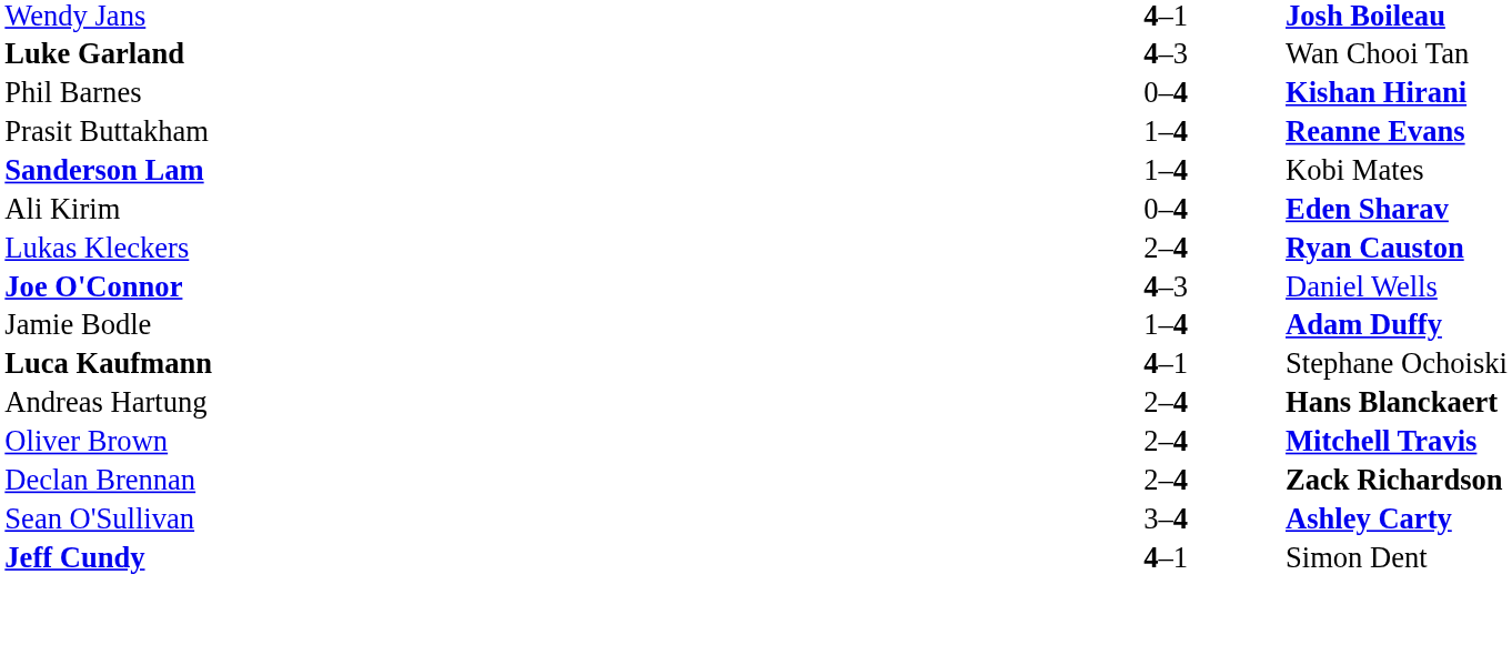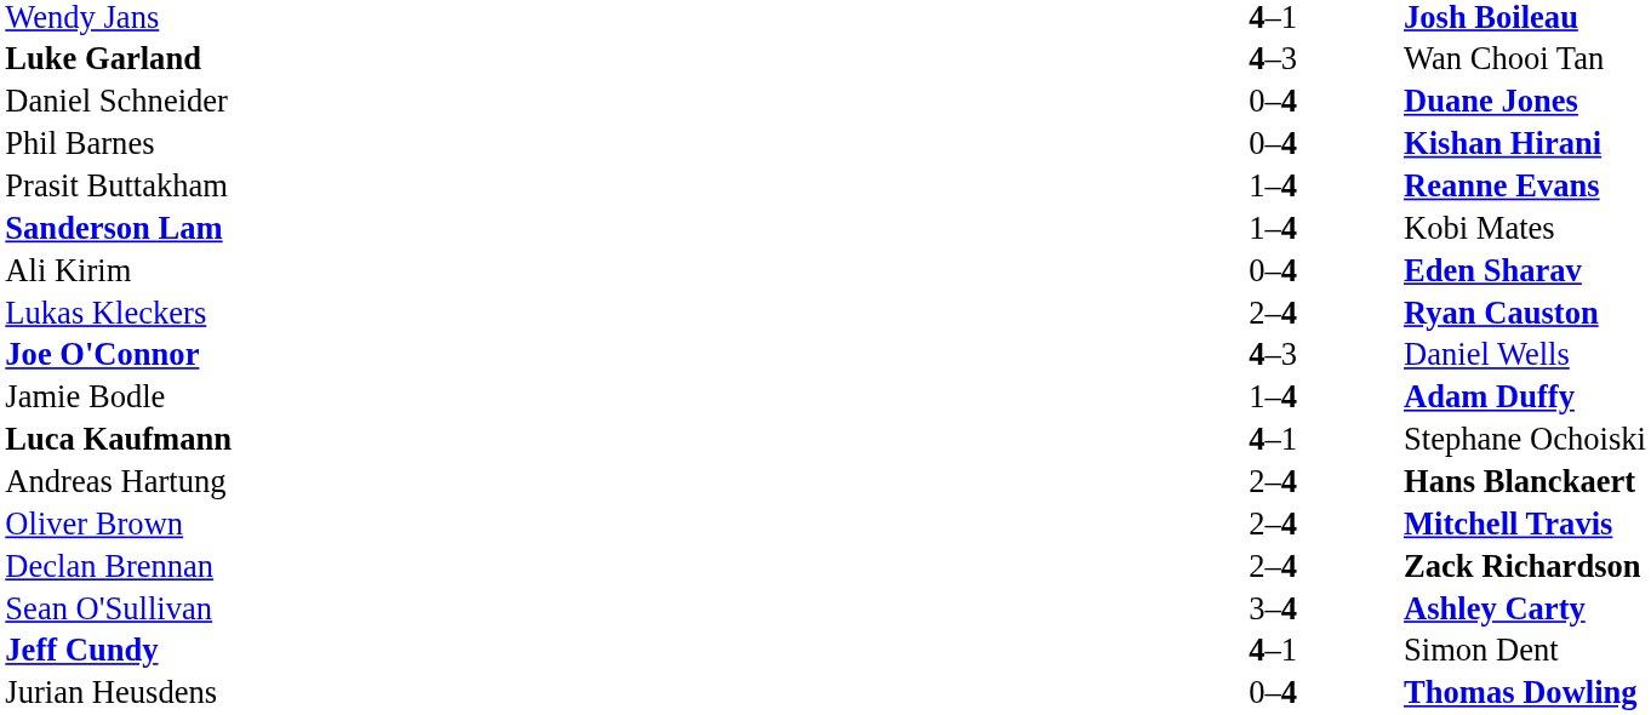+ row: Daniel Schneider | 0–4 | Duane Jones
+ row: Jurian Heusdens | 0–4 | Thomas Dowling
